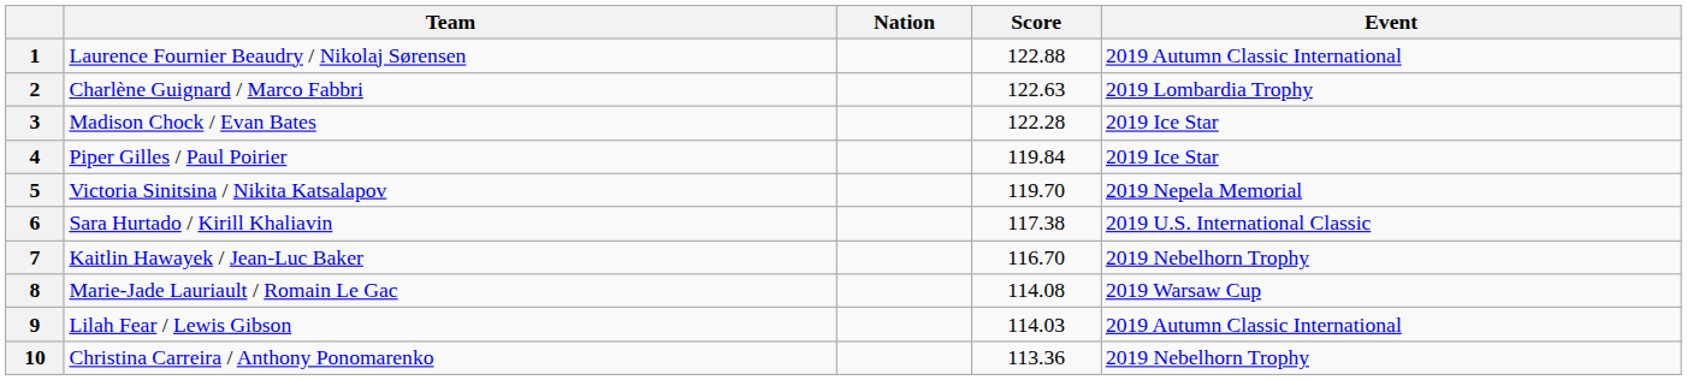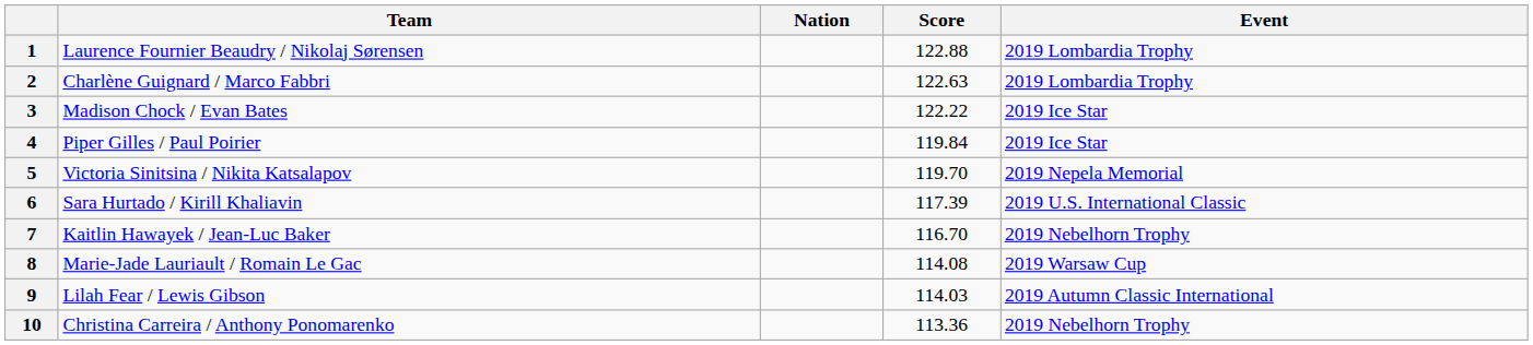1 | Event: 2019 Autumn Classic International -> 2019 Lombardia Trophy
3 | Score: 122.28 -> 122.22
6 | Score: 117.38 -> 117.39
